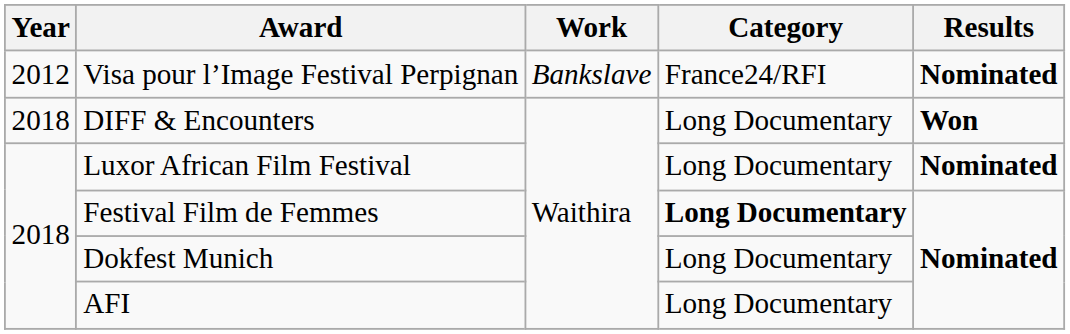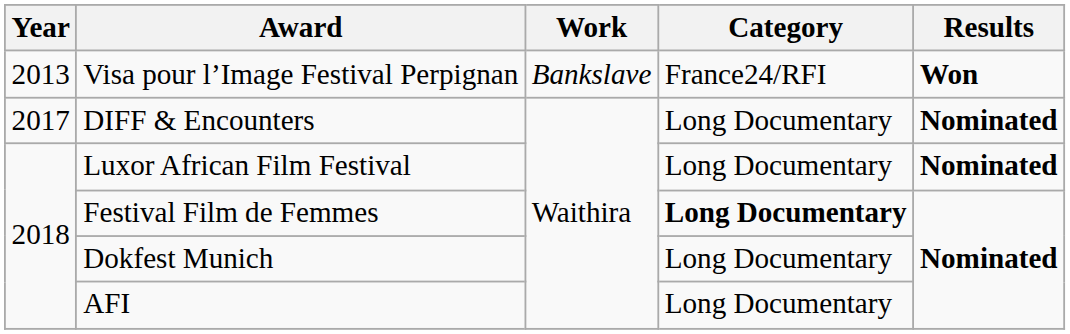Visa pour l’Image Festival Perpignan | Year: 2012 -> 2013
Visa pour l’Image Festival Perpignan | Results: Nominated -> Won
DIFF & Encounters | Year: 2018 -> 2017
DIFF & Encounters | Results: Won -> Nominated
